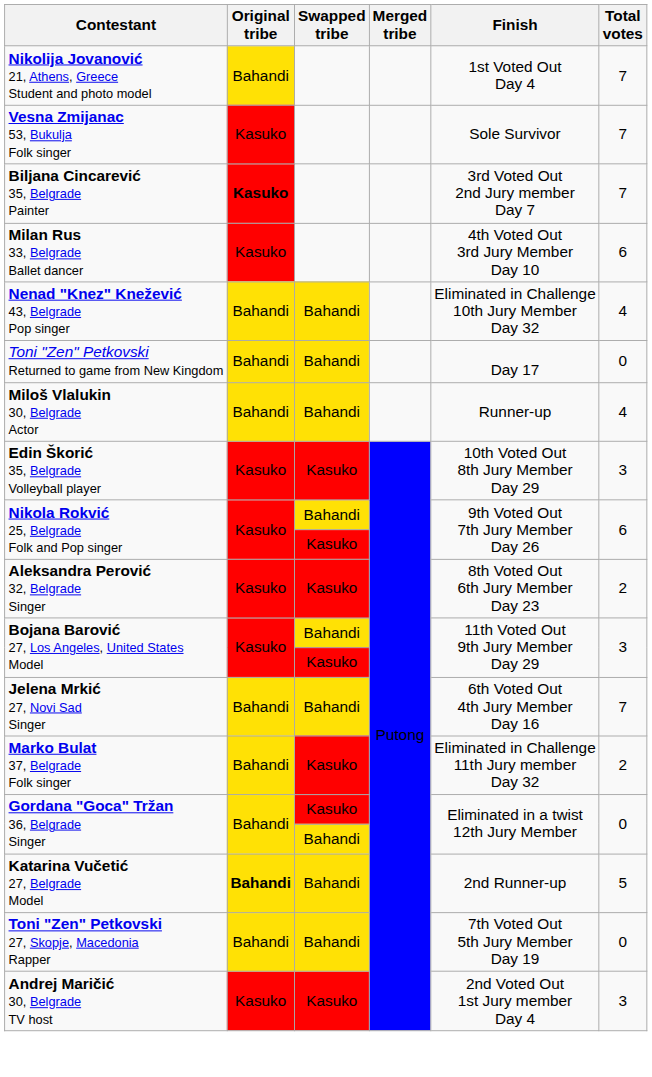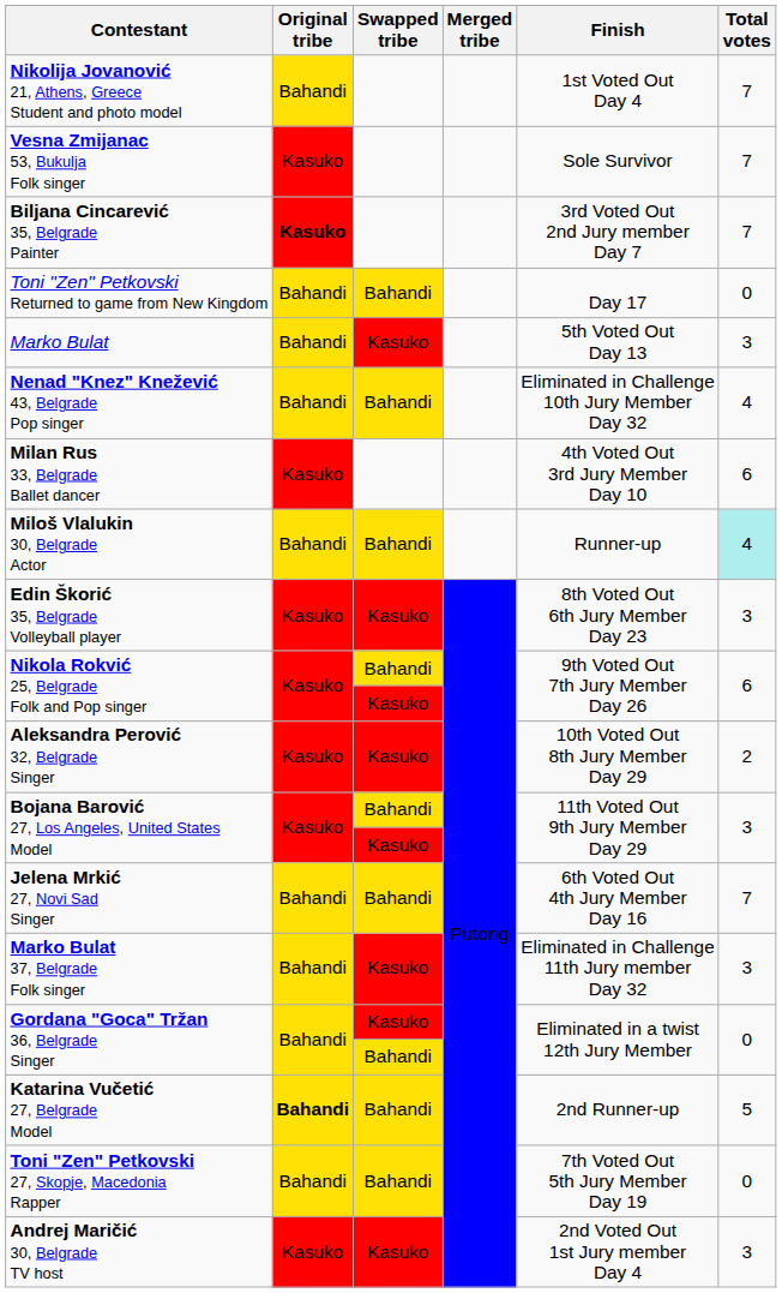rows swapped: Milan Rus 33, Belgrade Ballet dancer <-> Toni "Zen" Petkovski Returned to game from New Kingdom
+ row: Marko Bulat | Bahandi | Kasuko | 5th Voted Out Day 13 | 3
Miloš Vlalukin 30, Belgrade Actor | Total votes: no background -> paleturquoise background
Edin Škorić 35, Belgrade Volleyball player | Finish: 10th Voted Out 8th Jury Member Day 29 -> 8th Voted Out 6th Jury Member Day 23
Aleksandra Perović 32, Belgrade Singer | Finish: 8th Voted Out 6th Jury Member Day 23 -> 10th Voted Out 8th Jury Member Day 29
Marko Bulat 37, Belgrade Folk singer | Total votes: 2 -> 3
